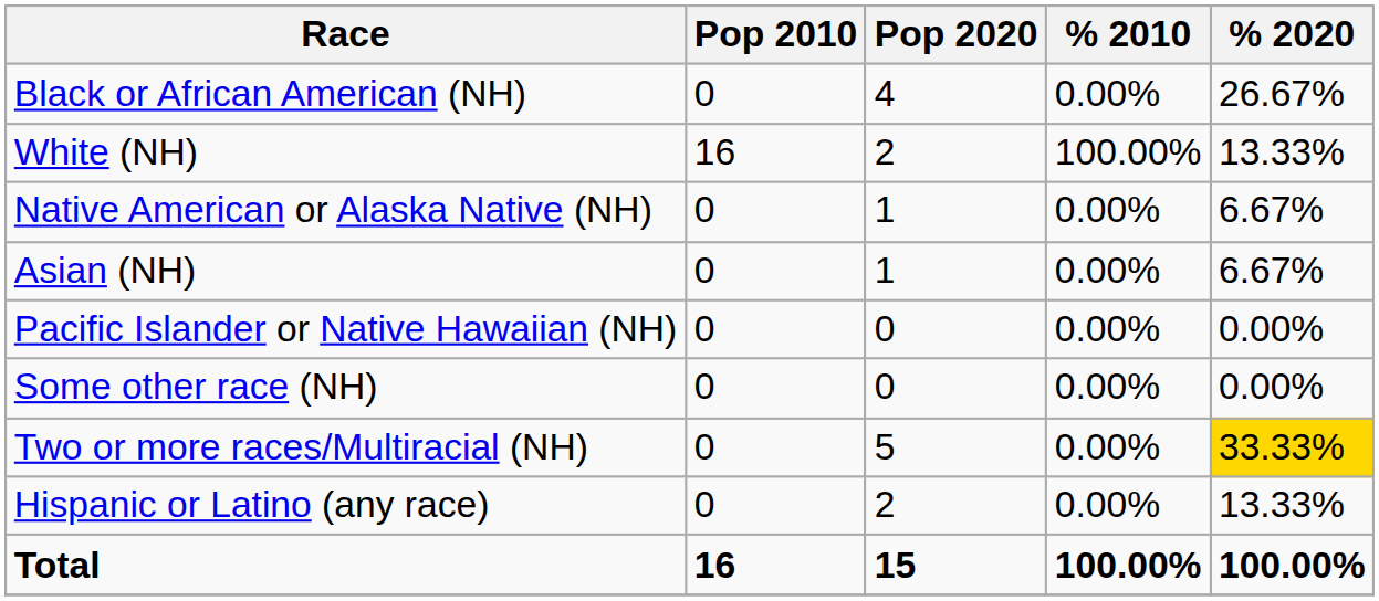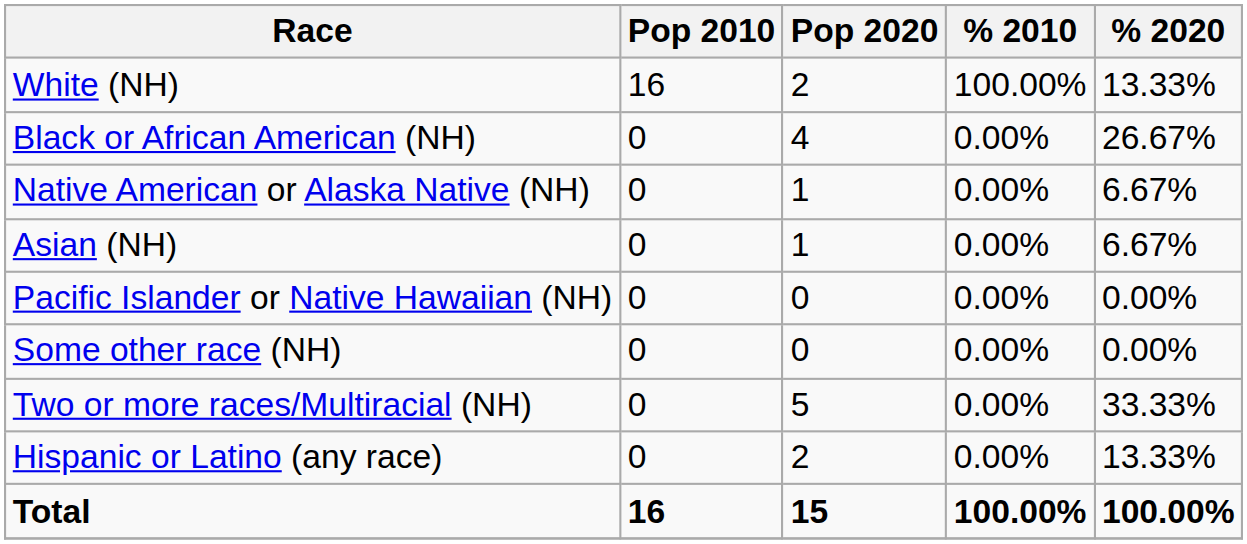rows swapped: White (NH) <-> Black or African American (NH)
Two or more races/Multiracial (NH) | % 2020: gold background -> no background
